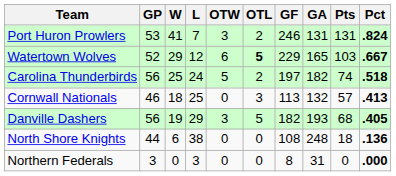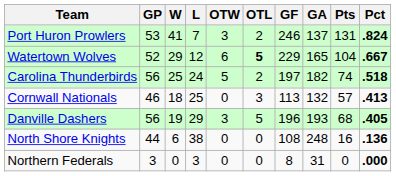Port Huron Prowlers | GA: 131 -> 137
Watertown Wolves | Pts: 103 -> 104
Danville Dashers | GF: 182 -> 196
North Shore Knights | Pts: 18 -> 16
